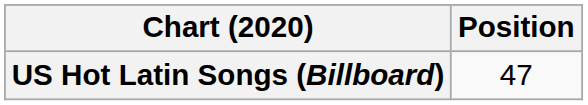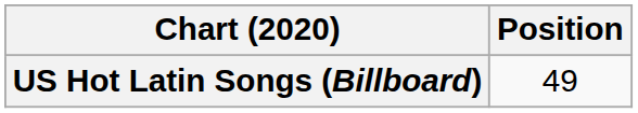US Hot Latin Songs (Billboard) | Position: 47 -> 49
